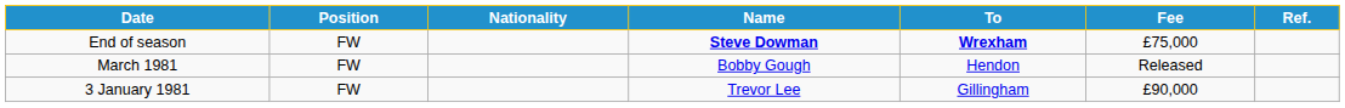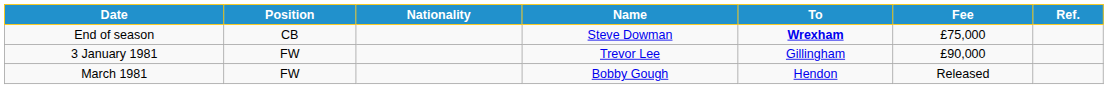End of season | Position: FW -> CB
End of season | Name: bold -> normal
rows swapped: 3 January 1981 <-> March 1981
